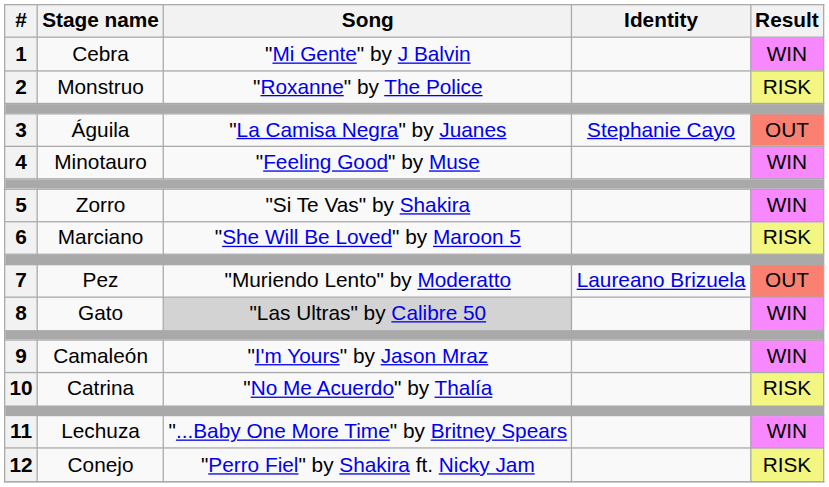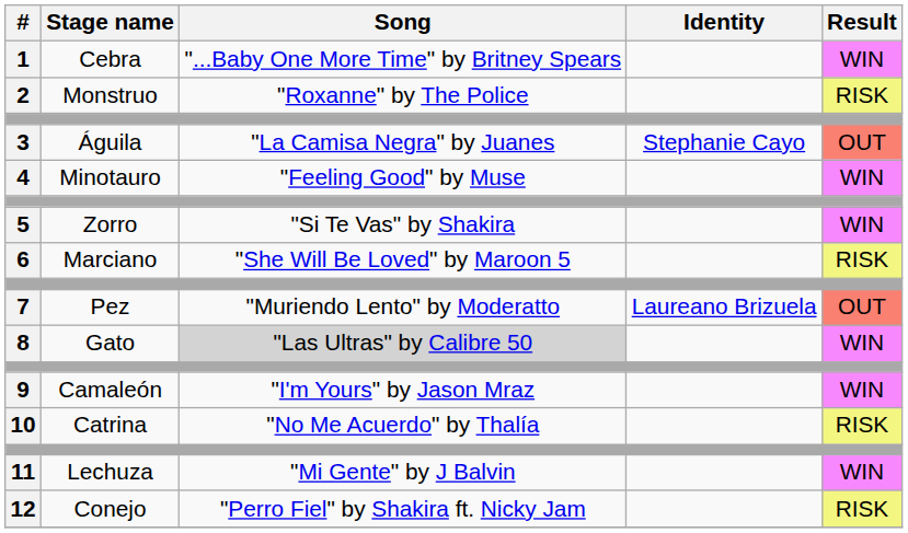1 | Song: "Mi Gente" by J Balvin -> "...Baby One More Time" by Britney Spears
11 | Song: "...Baby One More Time" by Britney Spears -> "Mi Gente" by J Balvin
